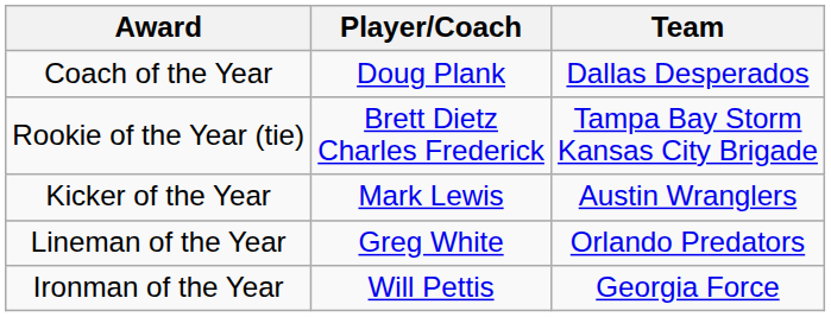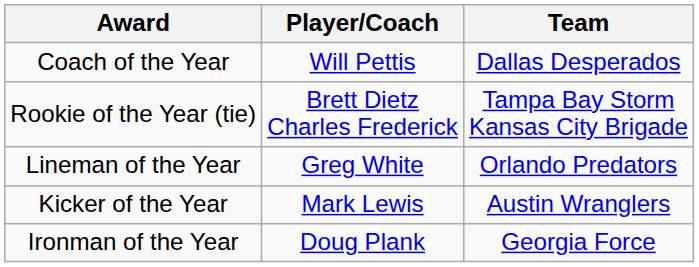Coach of the Year | Player/Coach: Doug Plank -> Will Pettis
rows swapped: Lineman of the Year <-> Kicker of the Year
Ironman of the Year | Player/Coach: Will Pettis -> Doug Plank
